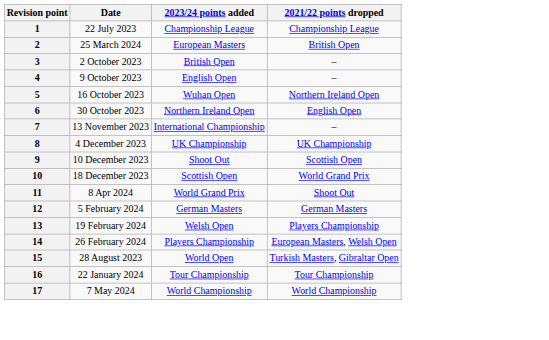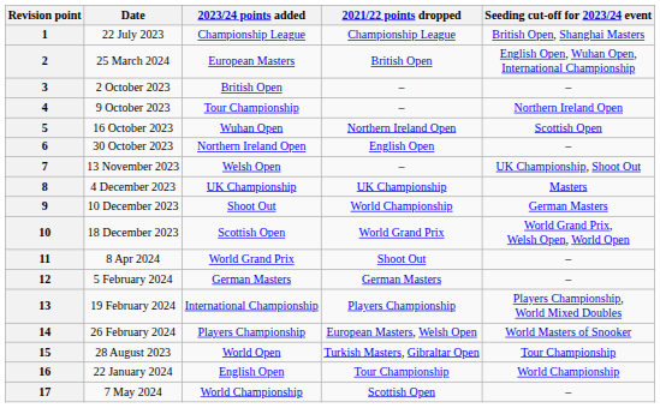+ column: Seeding cut-off for 2023/24 event | British Open, Shanghai Masters | English Open, Wuhan Open, International Championship | – | Northern Ireland Open | Scottish Open | – | UK Championship, Shoot Out | Masters | German Masters | World Grand Prix, Welsh Open, World Open | – | – | Players Championship, World Mixed Doubles | World Masters of Snooker | Tour Championship | World Championship | –
4 | 2023/24 points added: English Open -> Tour Championship
7 | 2023/24 points added: International Championship -> Welsh Open
9 | 2021/22 points dropped: Scottish Open -> World Championship
13 | 2023/24 points added: Welsh Open -> International Championship
16 | 2023/24 points added: Tour Championship -> English Open
17 | 2021/22 points dropped: World Championship -> Scottish Open
